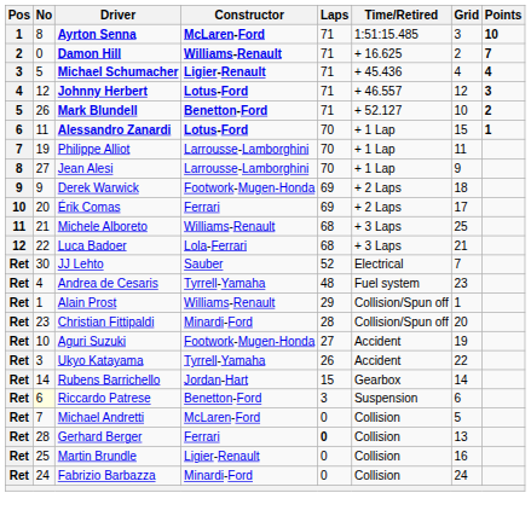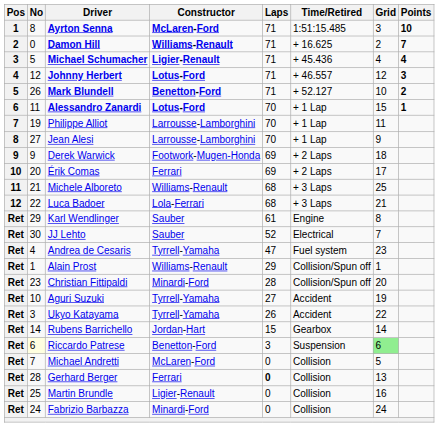+ row: Ret | 29 | Karl Wendlinger | Sauber | 61 | Engine | 8
Andrea de Cesaris | Laps: 48 -> 47
Aguri Suzuki | Constructor: Footwork-Mugen-Honda -> Tyrrell-Yamaha
Riccardo Patrese | Grid: no background -> lightgreen background
